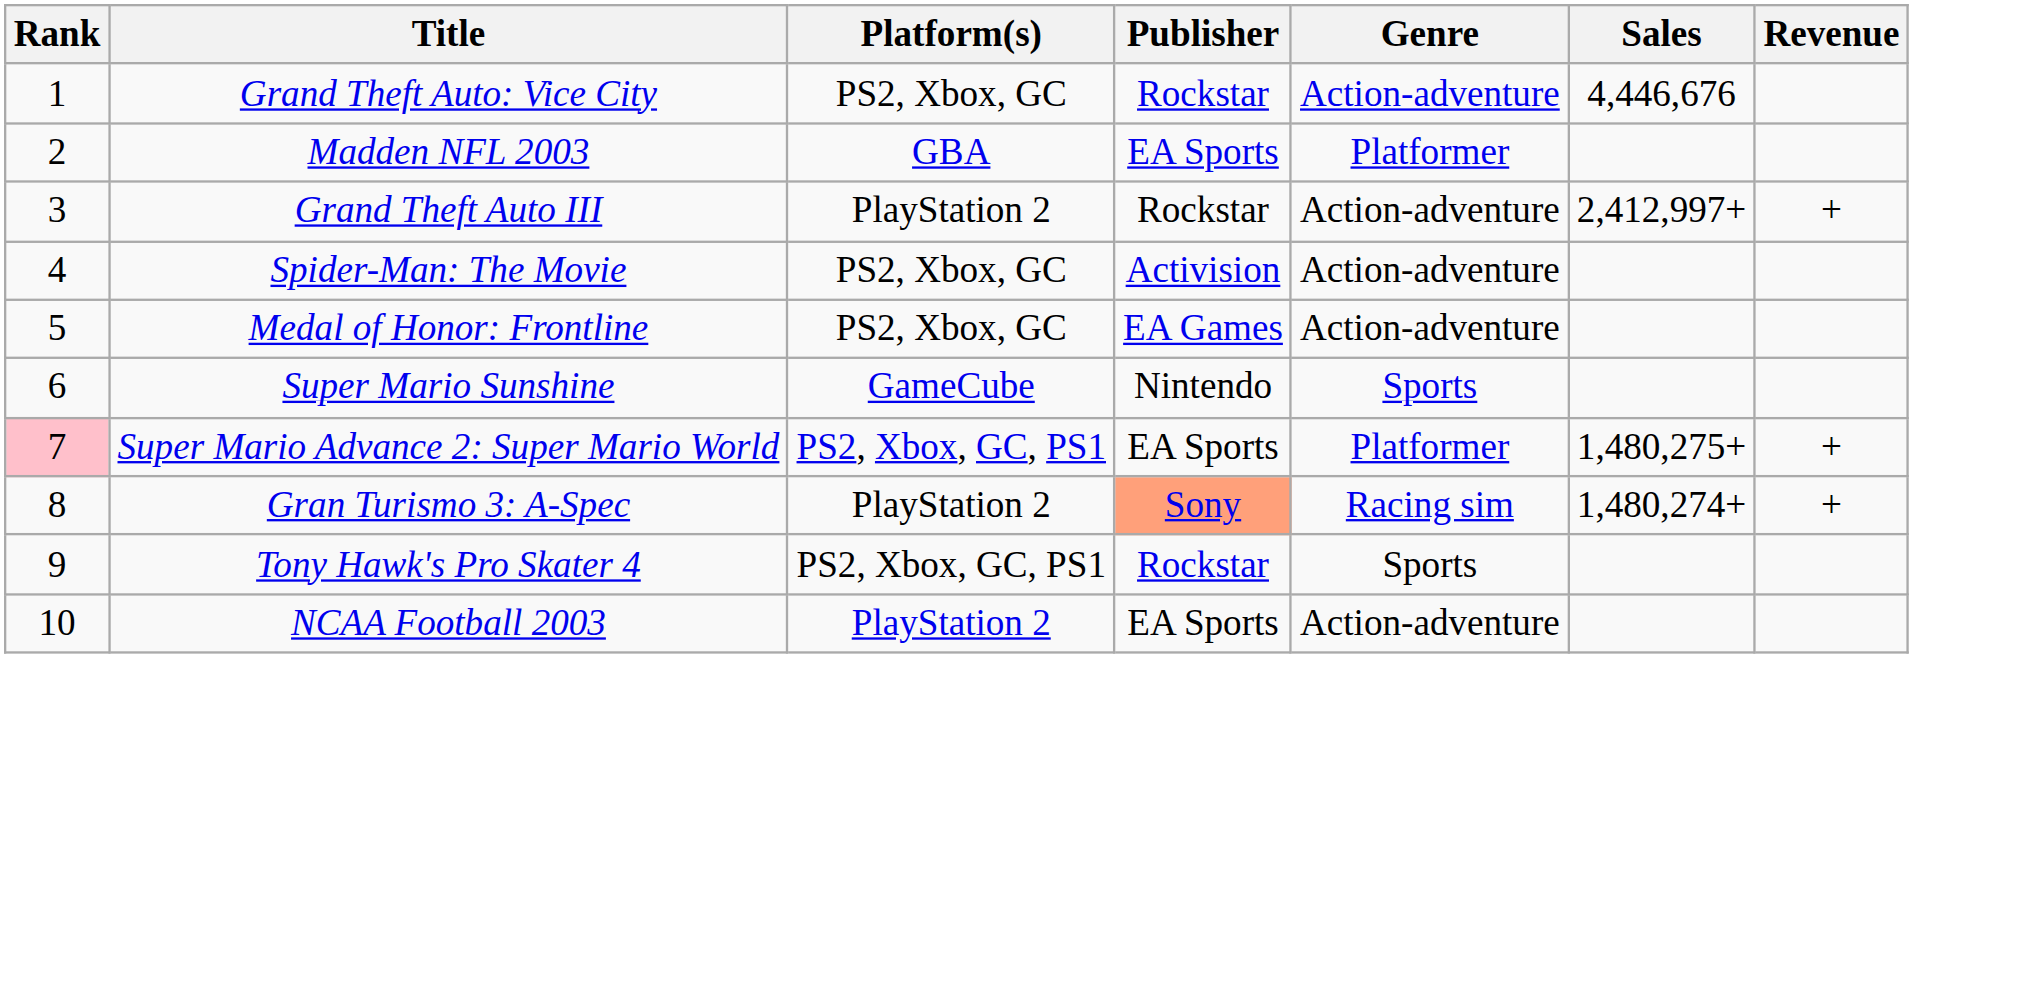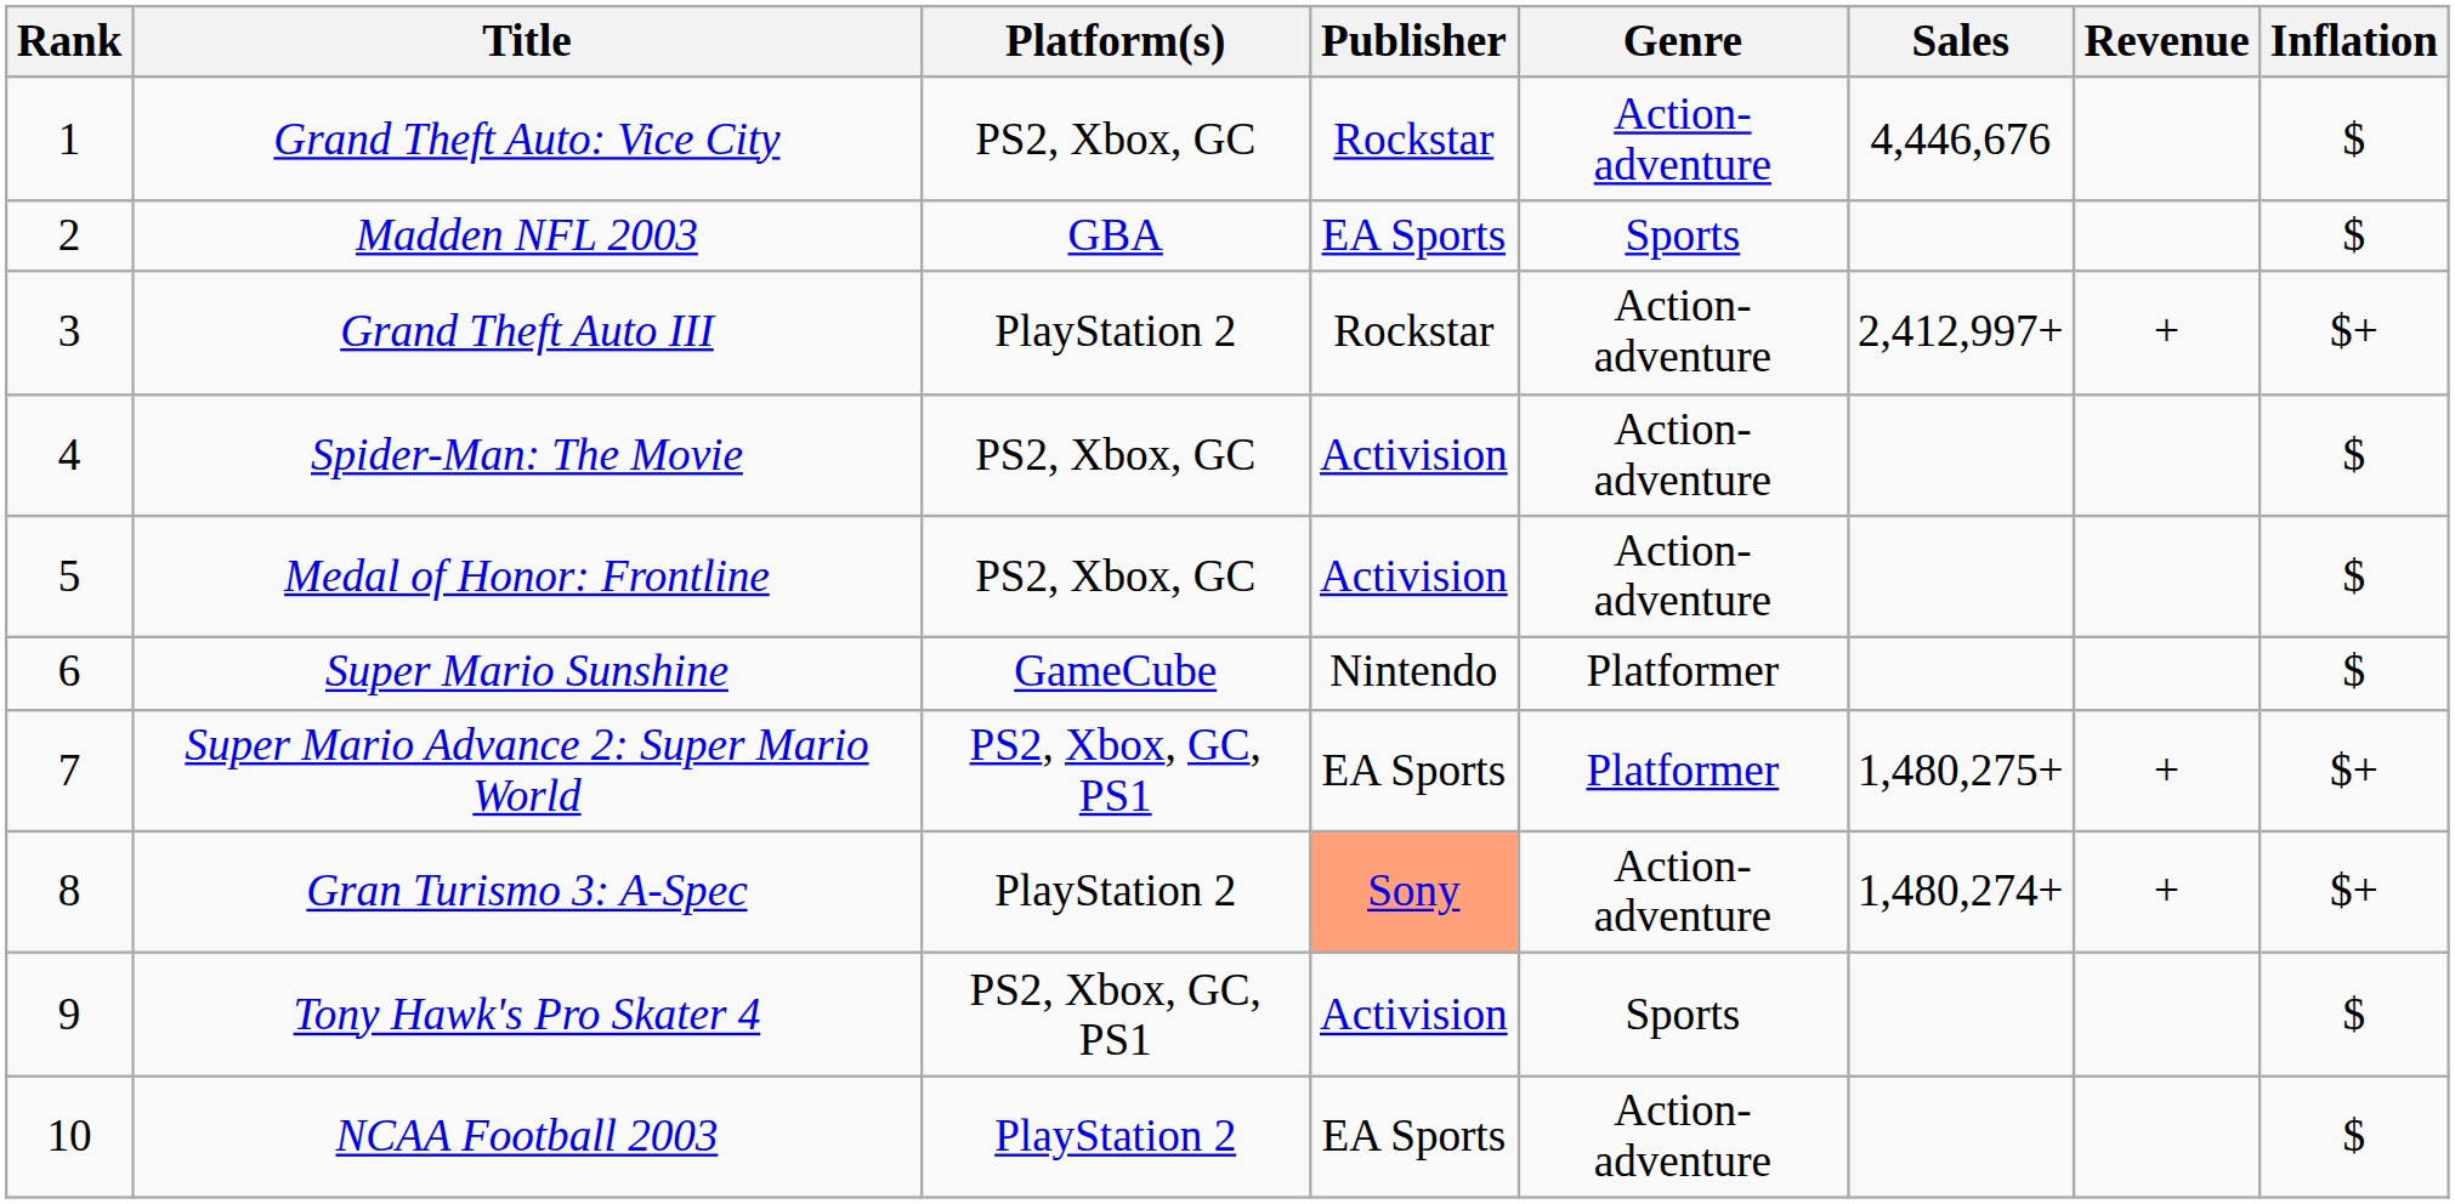+ column: Inflation | $ | $ | $+ | $ | $ | $ | $+ | $+ | $ | $
Madden NFL 2003 | Genre: Platformer -> Sports
Medal of Honor: Frontline | Publisher: EA Games -> Activision
Super Mario Sunshine | Genre: Sports -> Platformer
Super Mario Advance 2: Super Mario World | Rank: pink background -> no background
Gran Turismo 3: A-Spec | Genre: Racing sim -> Action-adventure
Tony Hawk's Pro Skater 4 | Publisher: Rockstar -> Activision
